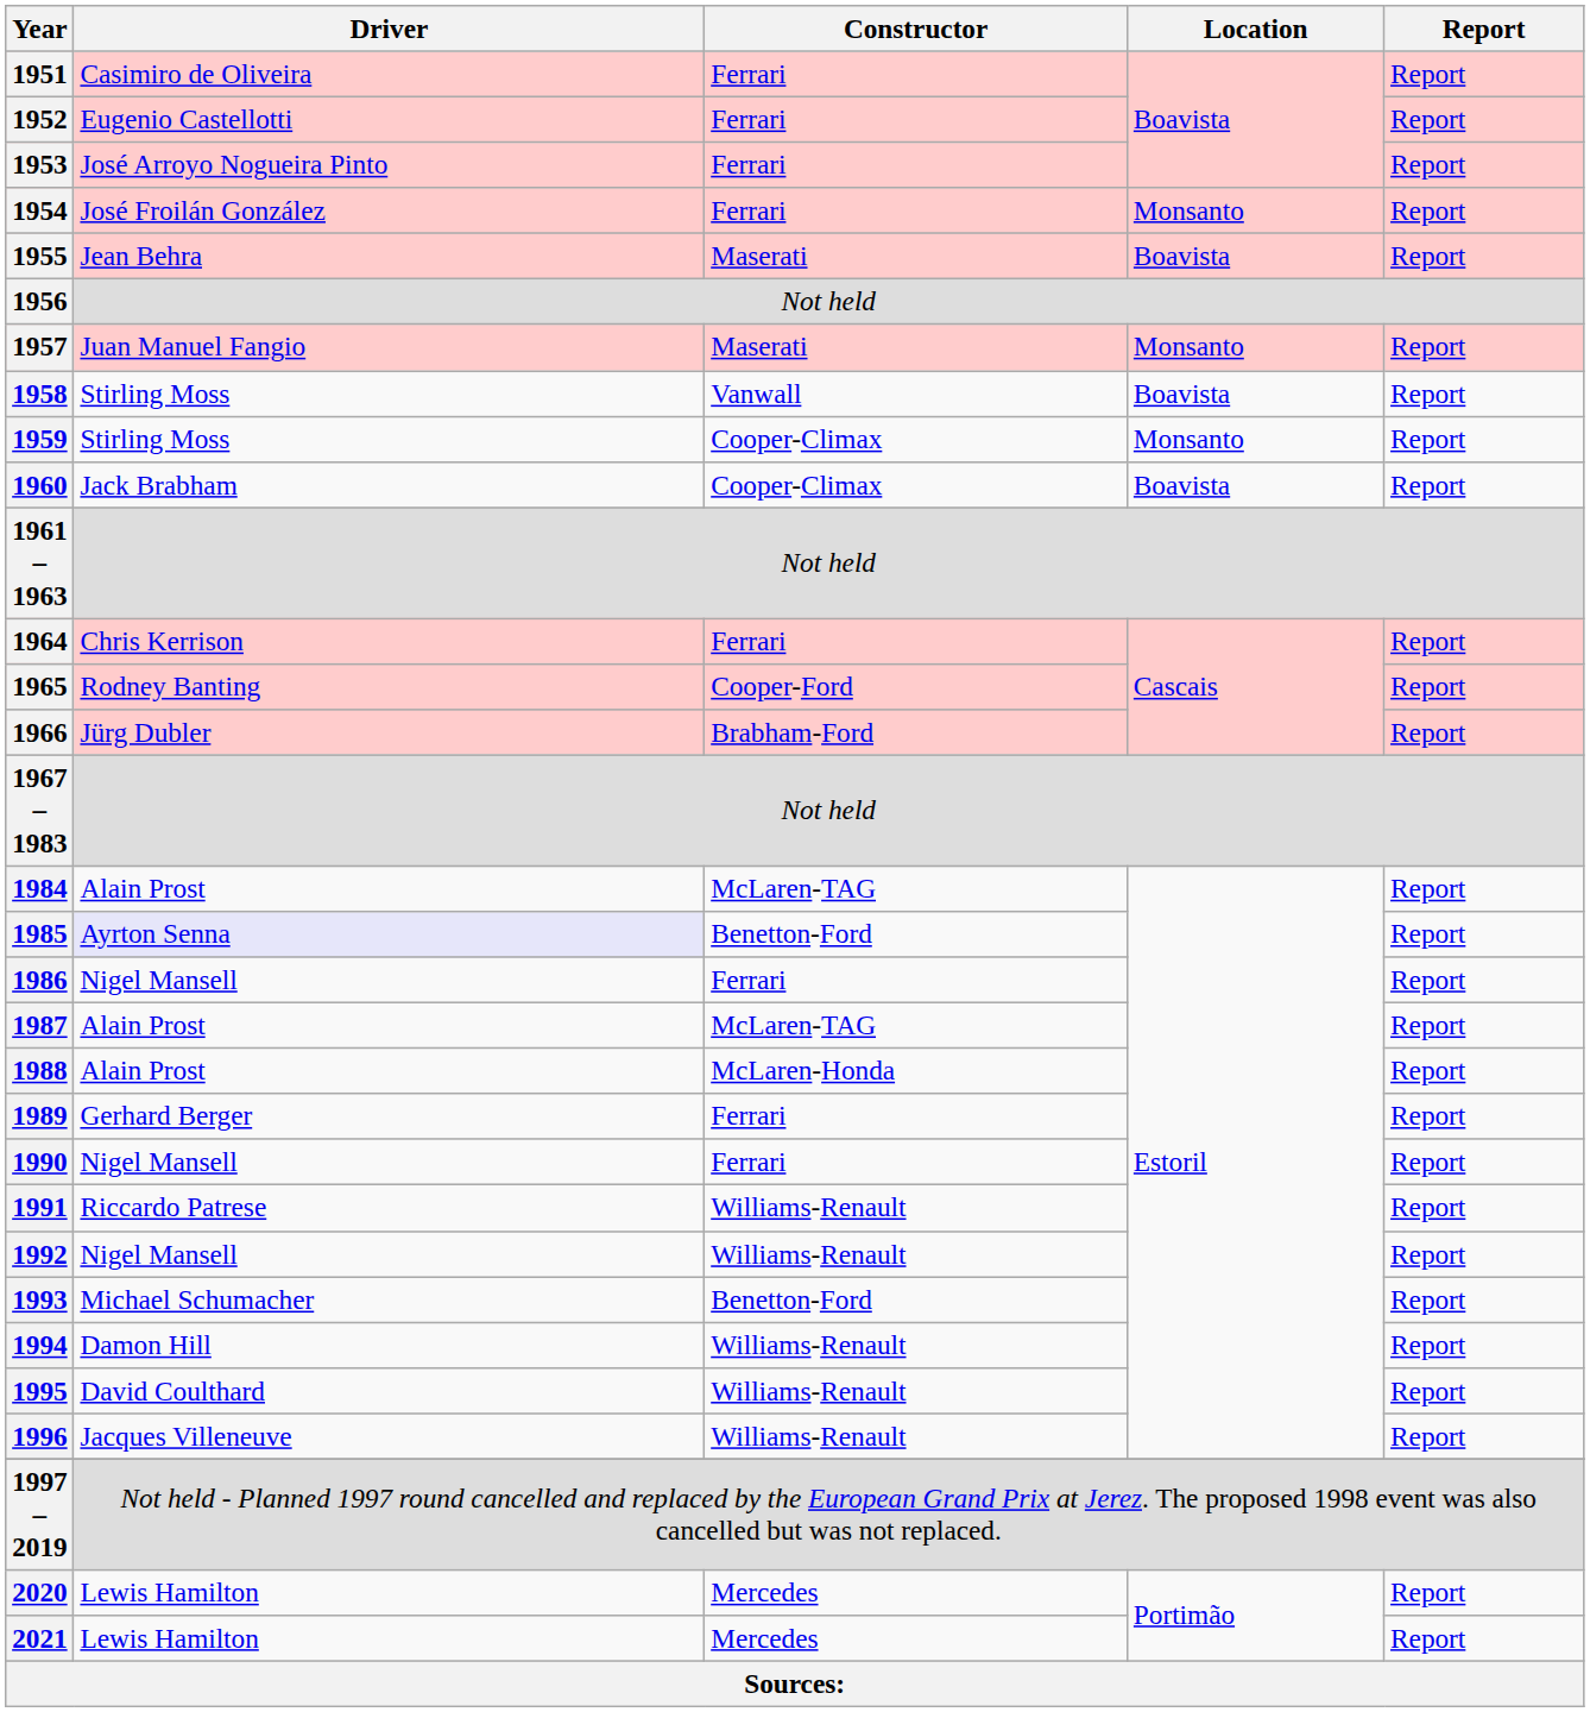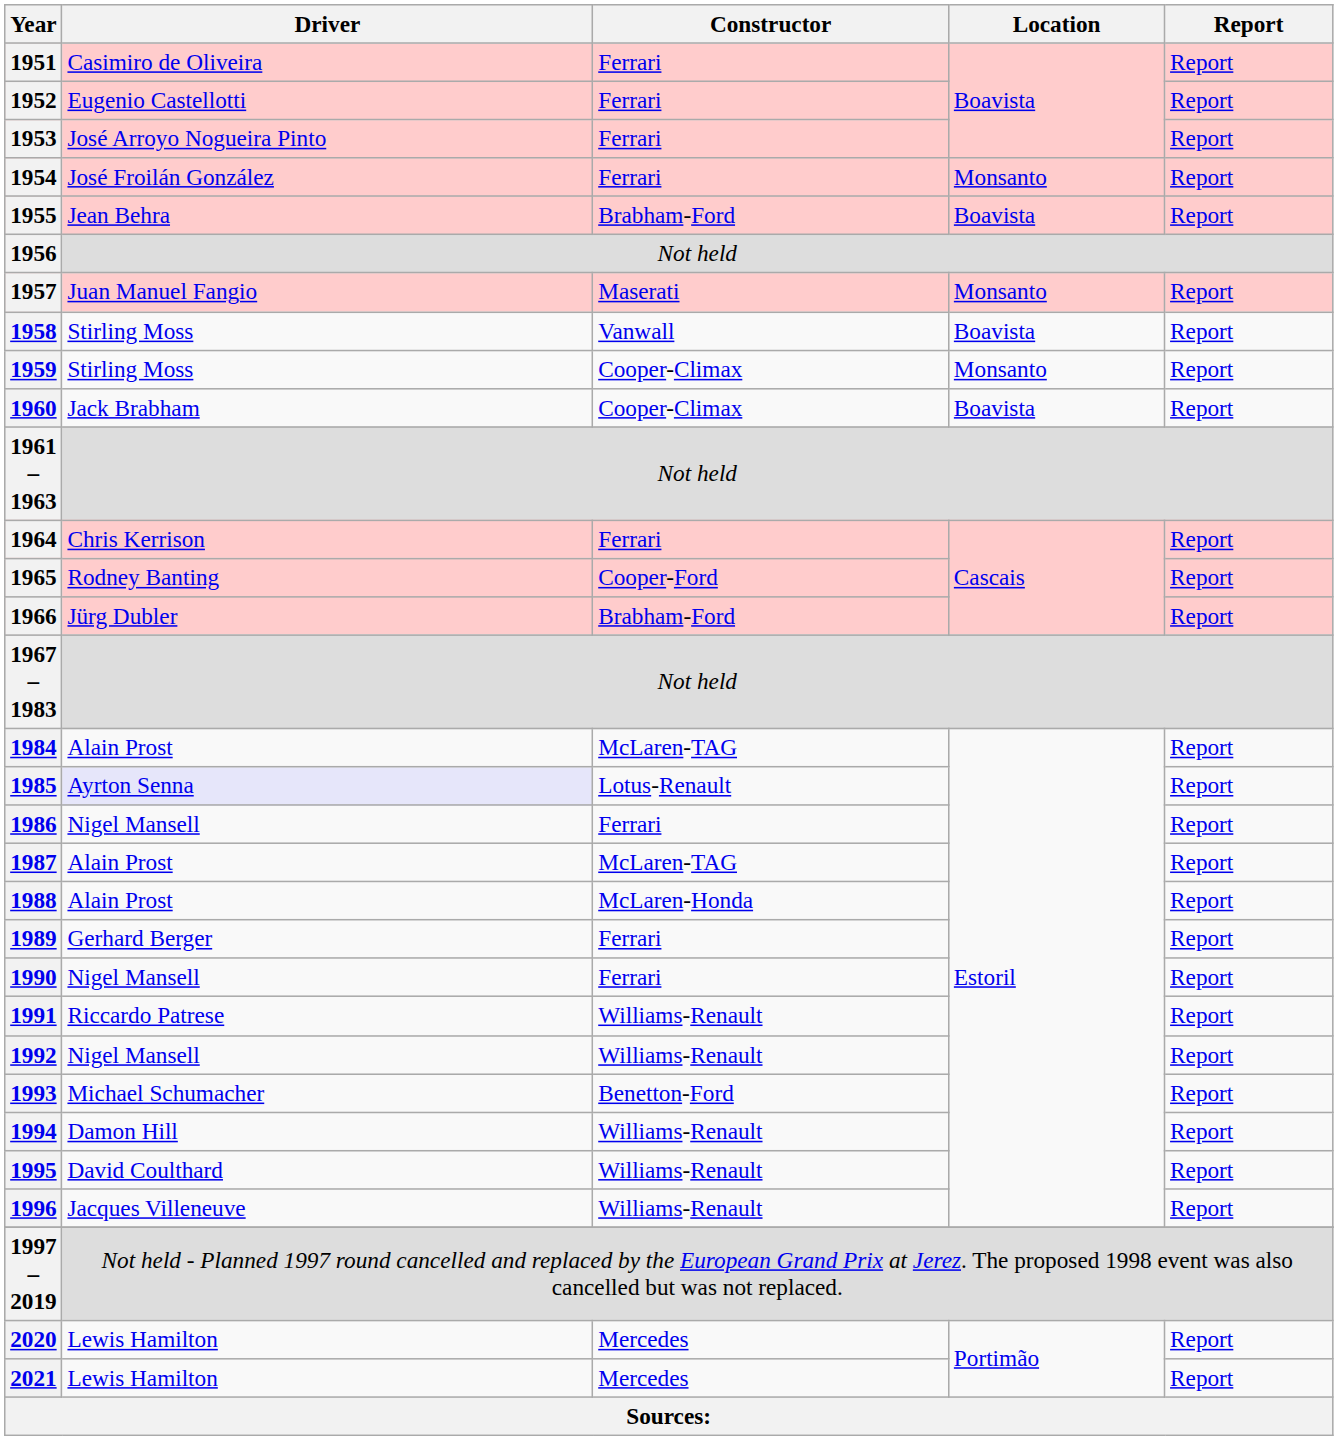1955 | Constructor: Maserati -> Brabham-Ford
1985 | Constructor: Benetton-Ford -> Lotus-Renault
